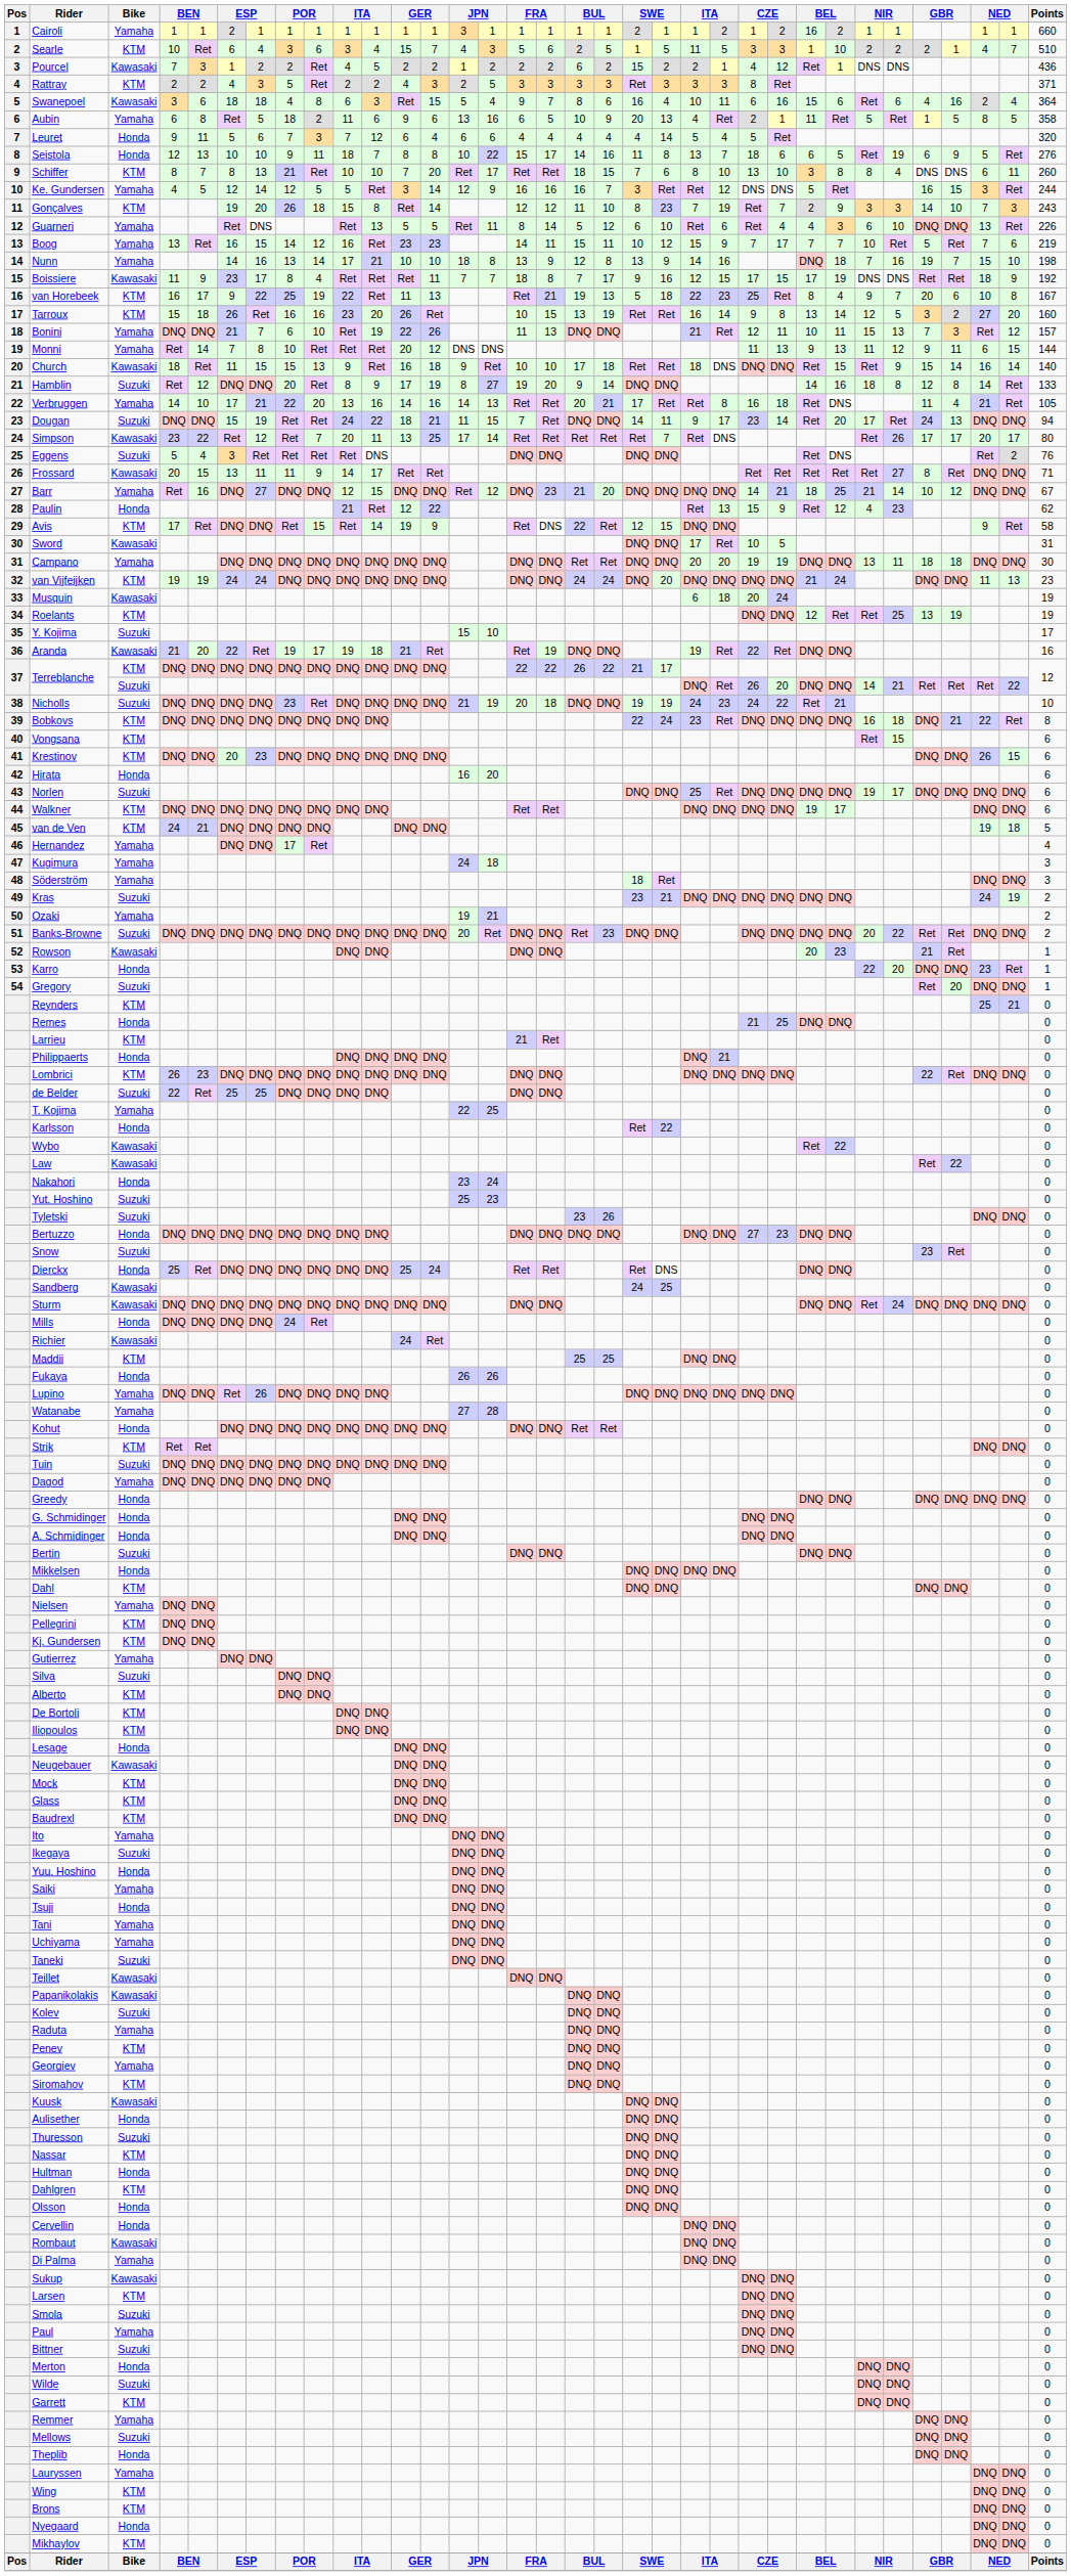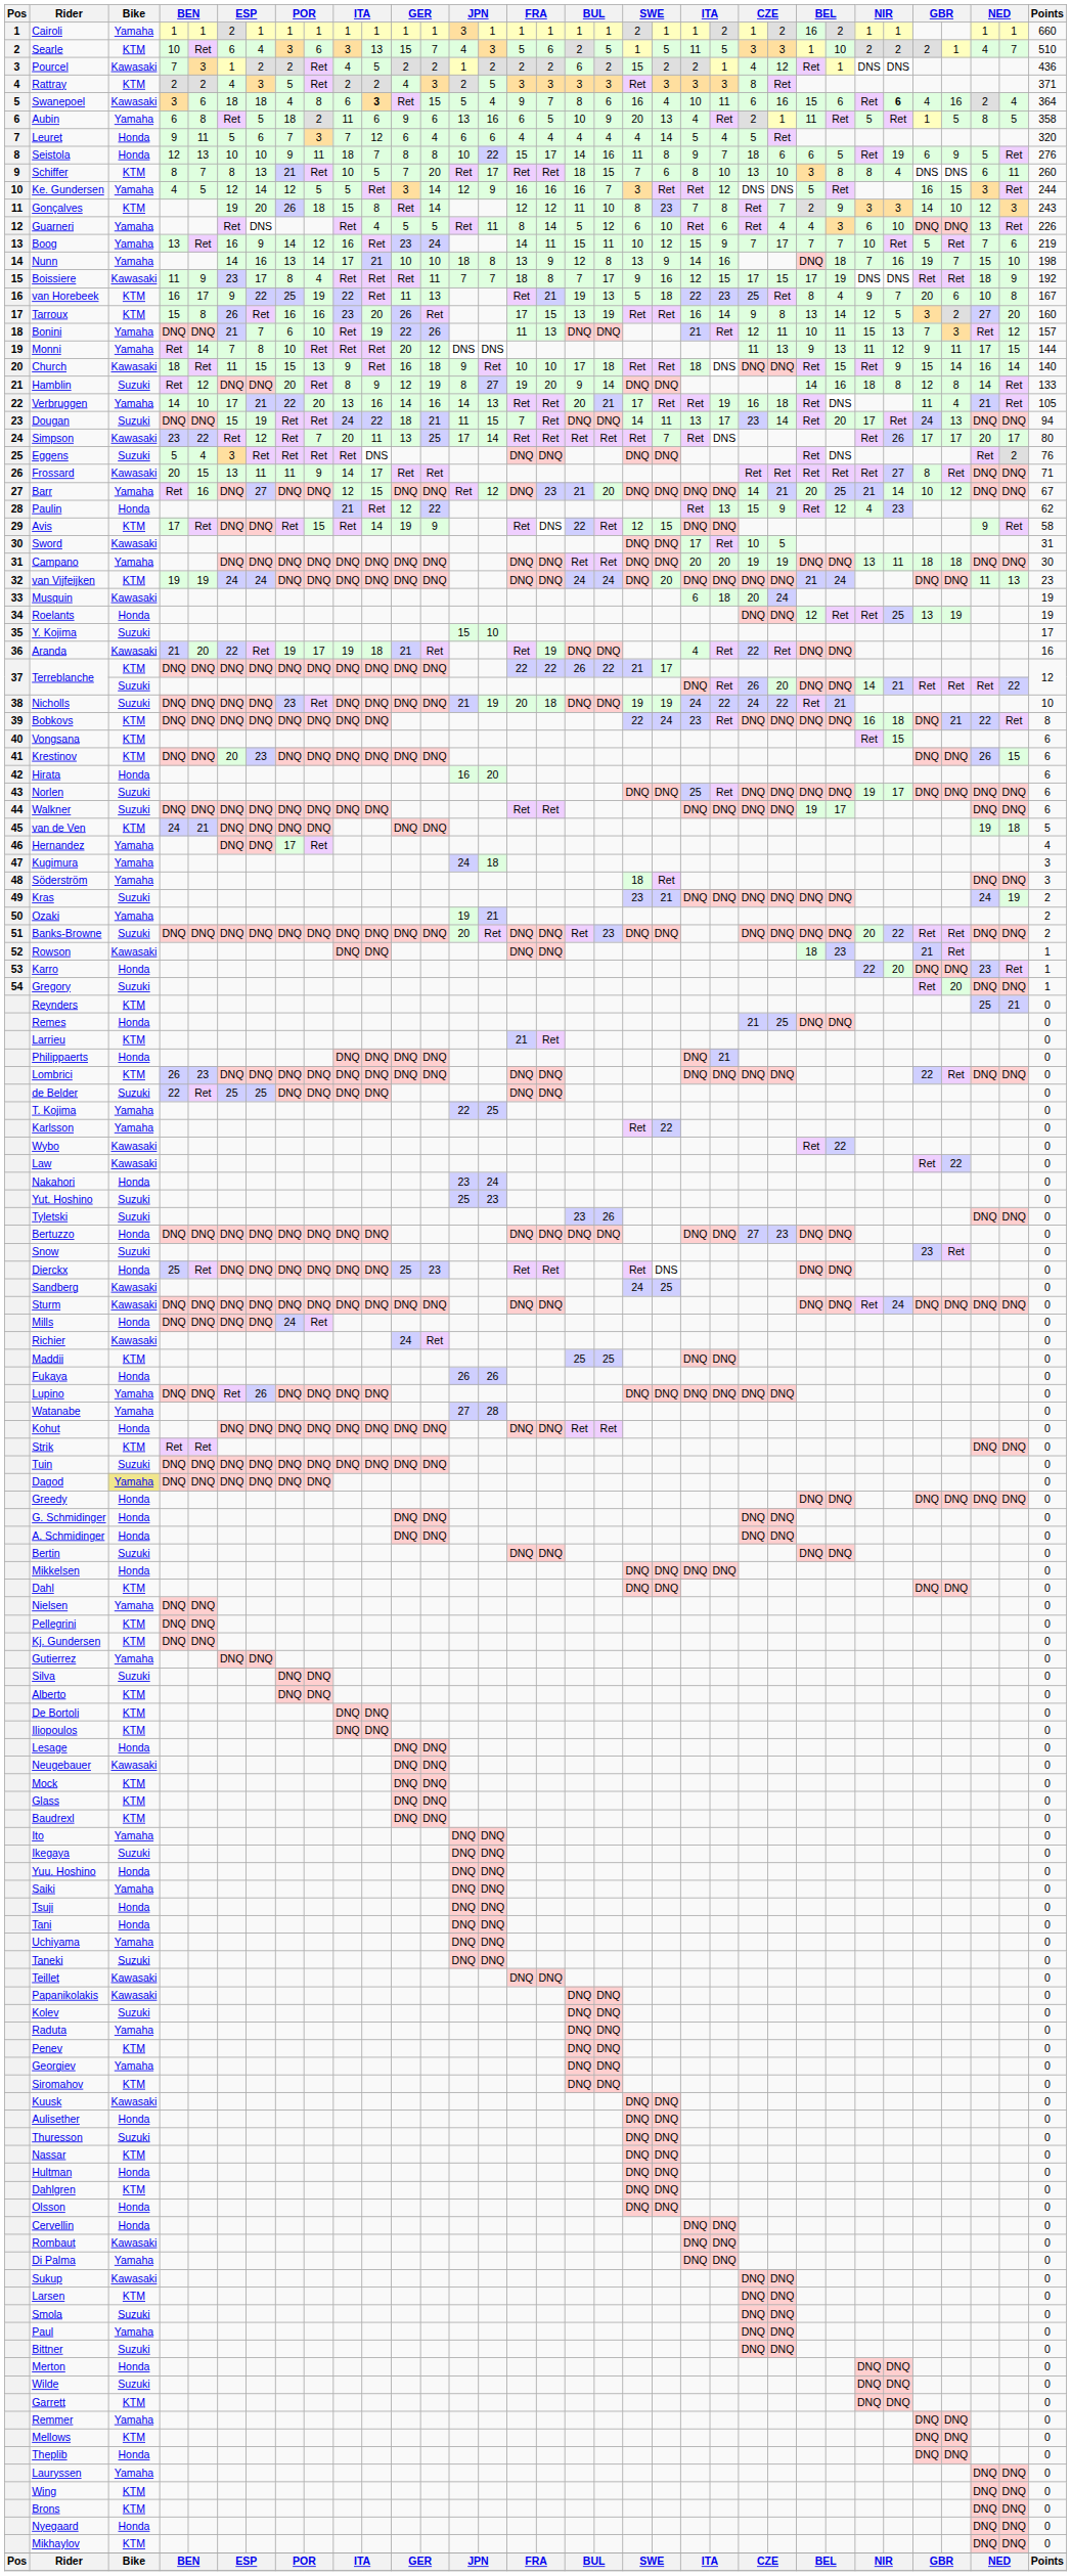Searle | column 11: 4 -> 13
Swanepoel | column 11: normal -> bold
Swanepoel | column 29: normal -> bold
Seistola | column 22: 13 -> 9
Schiffer | column 11: 10 -> 5
Gonçalves | column 23: 19 -> 8
Gonçalves | column 32: 7 -> 12
Guarneri | column 11: 13 -> 4
Boog | column 7: 15 -> 9
Boog | column 13: 23 -> 24
Tarroux | column 5: 18 -> 8
Tarroux | column 16: 10 -> 17
Monni | column 32: 6 -> 17
Hamblin | column 12: 17 -> 12
Verbruggen | column 23: 8 -> 19
Dougan | column 22: 9 -> 13
Barr | column 26: 18 -> 20
Roelants | Bike: KTM -> Honda
Aranda | column 22: 19 -> 4
Nicholls | column 23: 23 -> 22
Walkner | Bike: KTM -> Suzuki
Rowson | column 26: 20 -> 18
Karlsson | Bike: Honda -> Yamaha
Dierckx | column 13: 24 -> 23
Dagod | Bike: no background -> khaki background
Tani | Bike: Yamaha -> Honda
Mellows | Bike: Suzuki -> KTM
